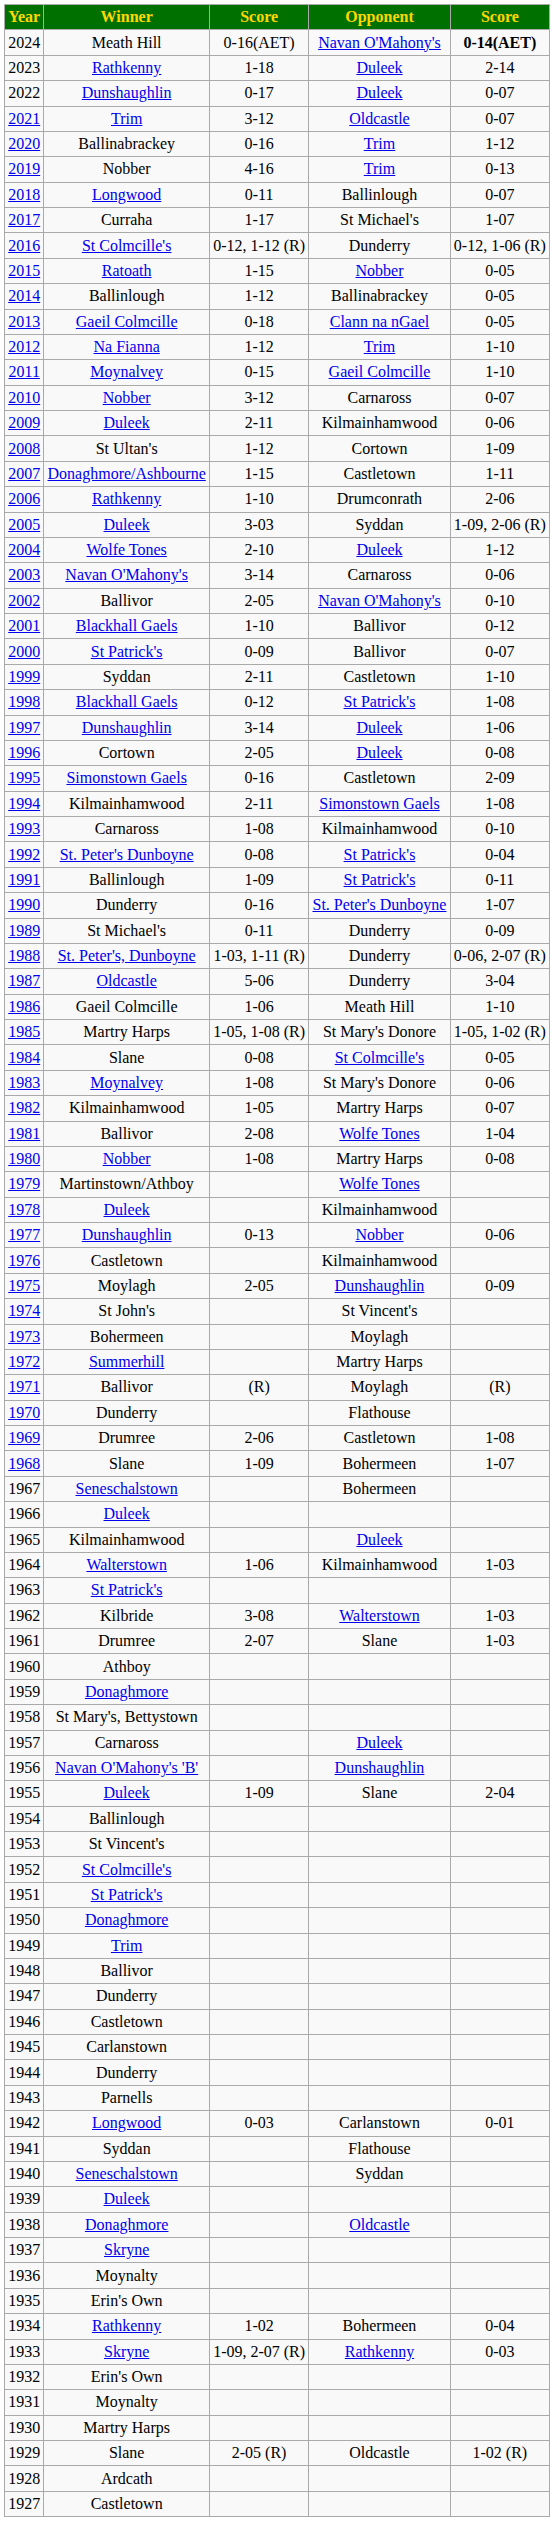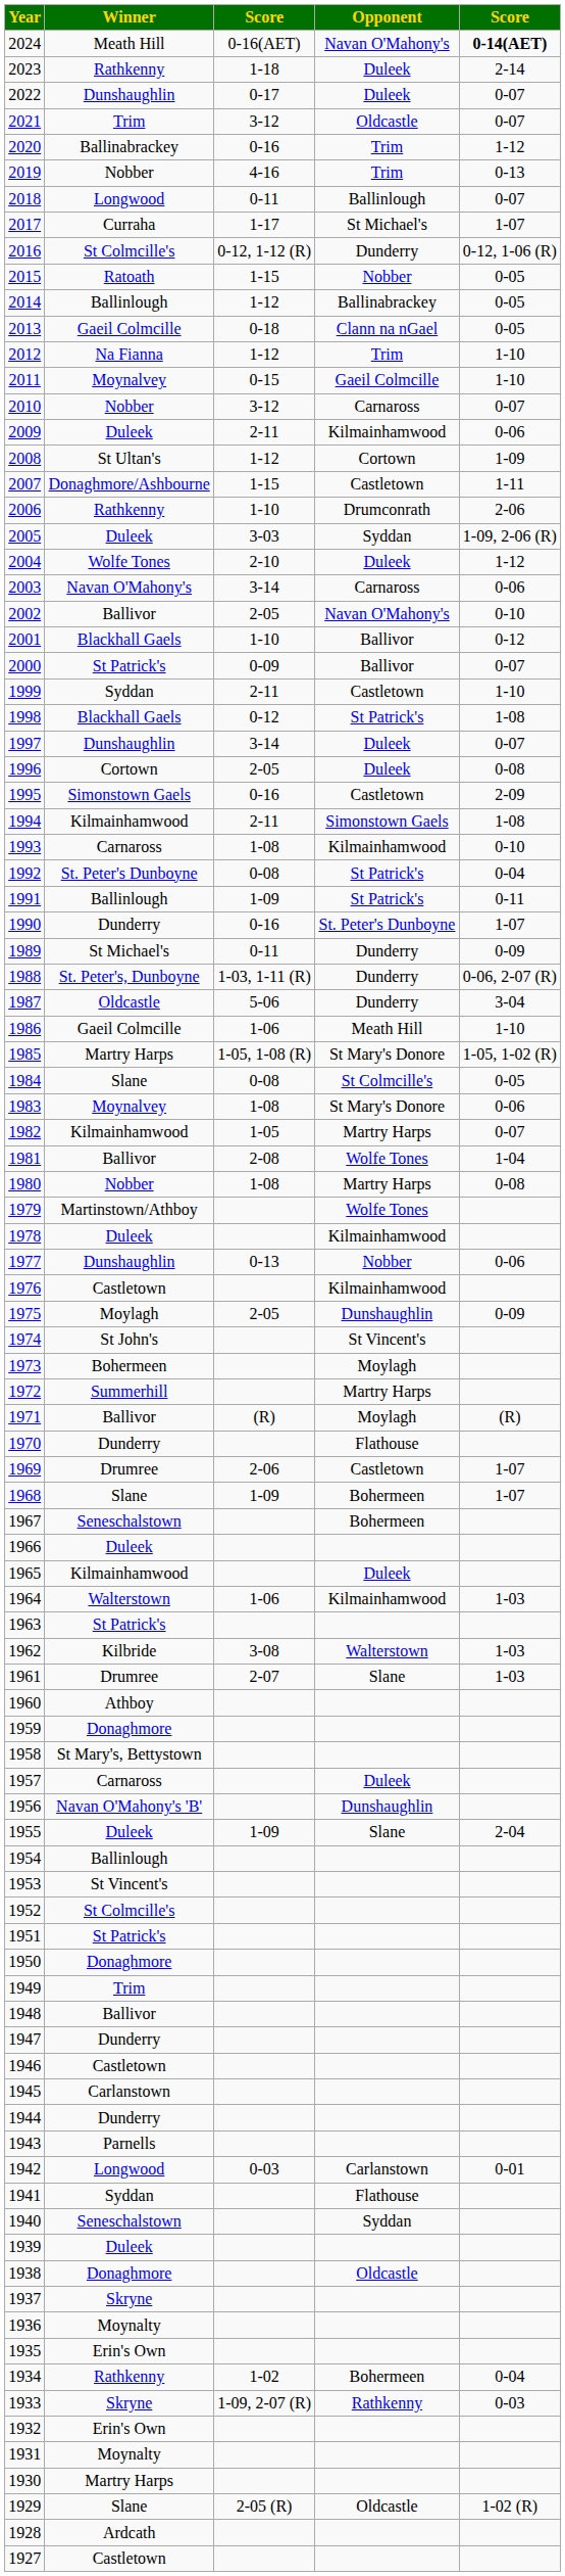1997 | column 5: 1-06 -> 0-07
1969 | column 5: 1-08 -> 1-07
